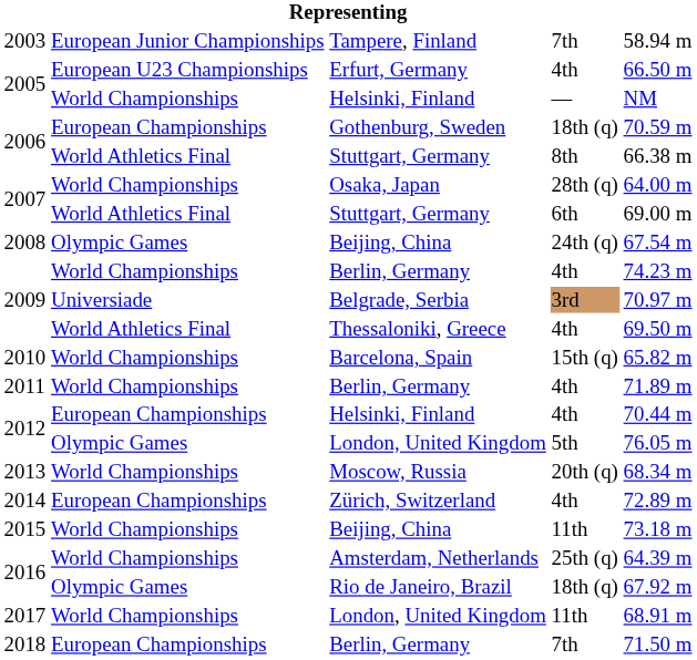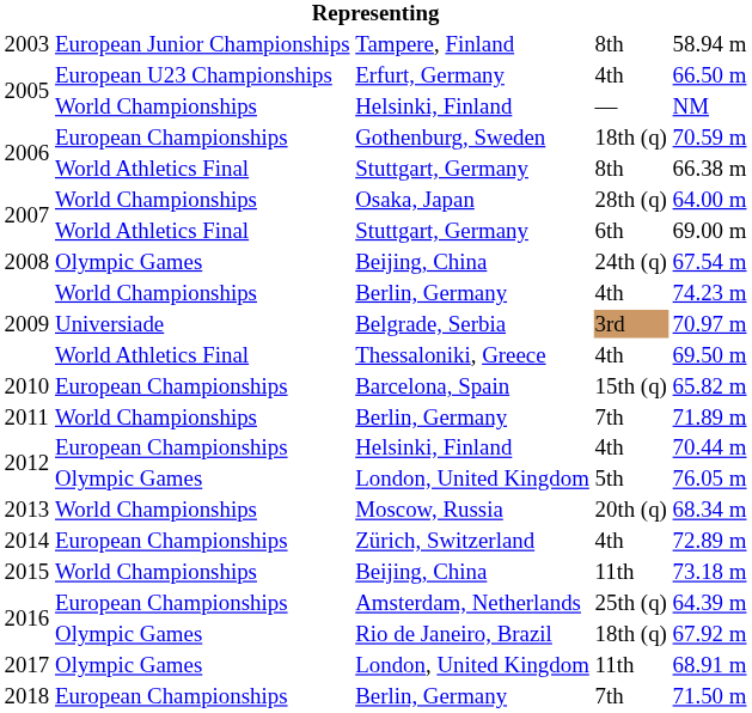Tampere, Finland | column 4: 7th -> 8th
Barcelona, Spain | column 2: World Championships -> European Championships
2011 / Berlin, Germany | column 4: 4th -> 7th
Amsterdam, Netherlands | column 2: World Championships -> European Championships
2017 / London, United Kingdom | column 2: World Championships -> Olympic Games
